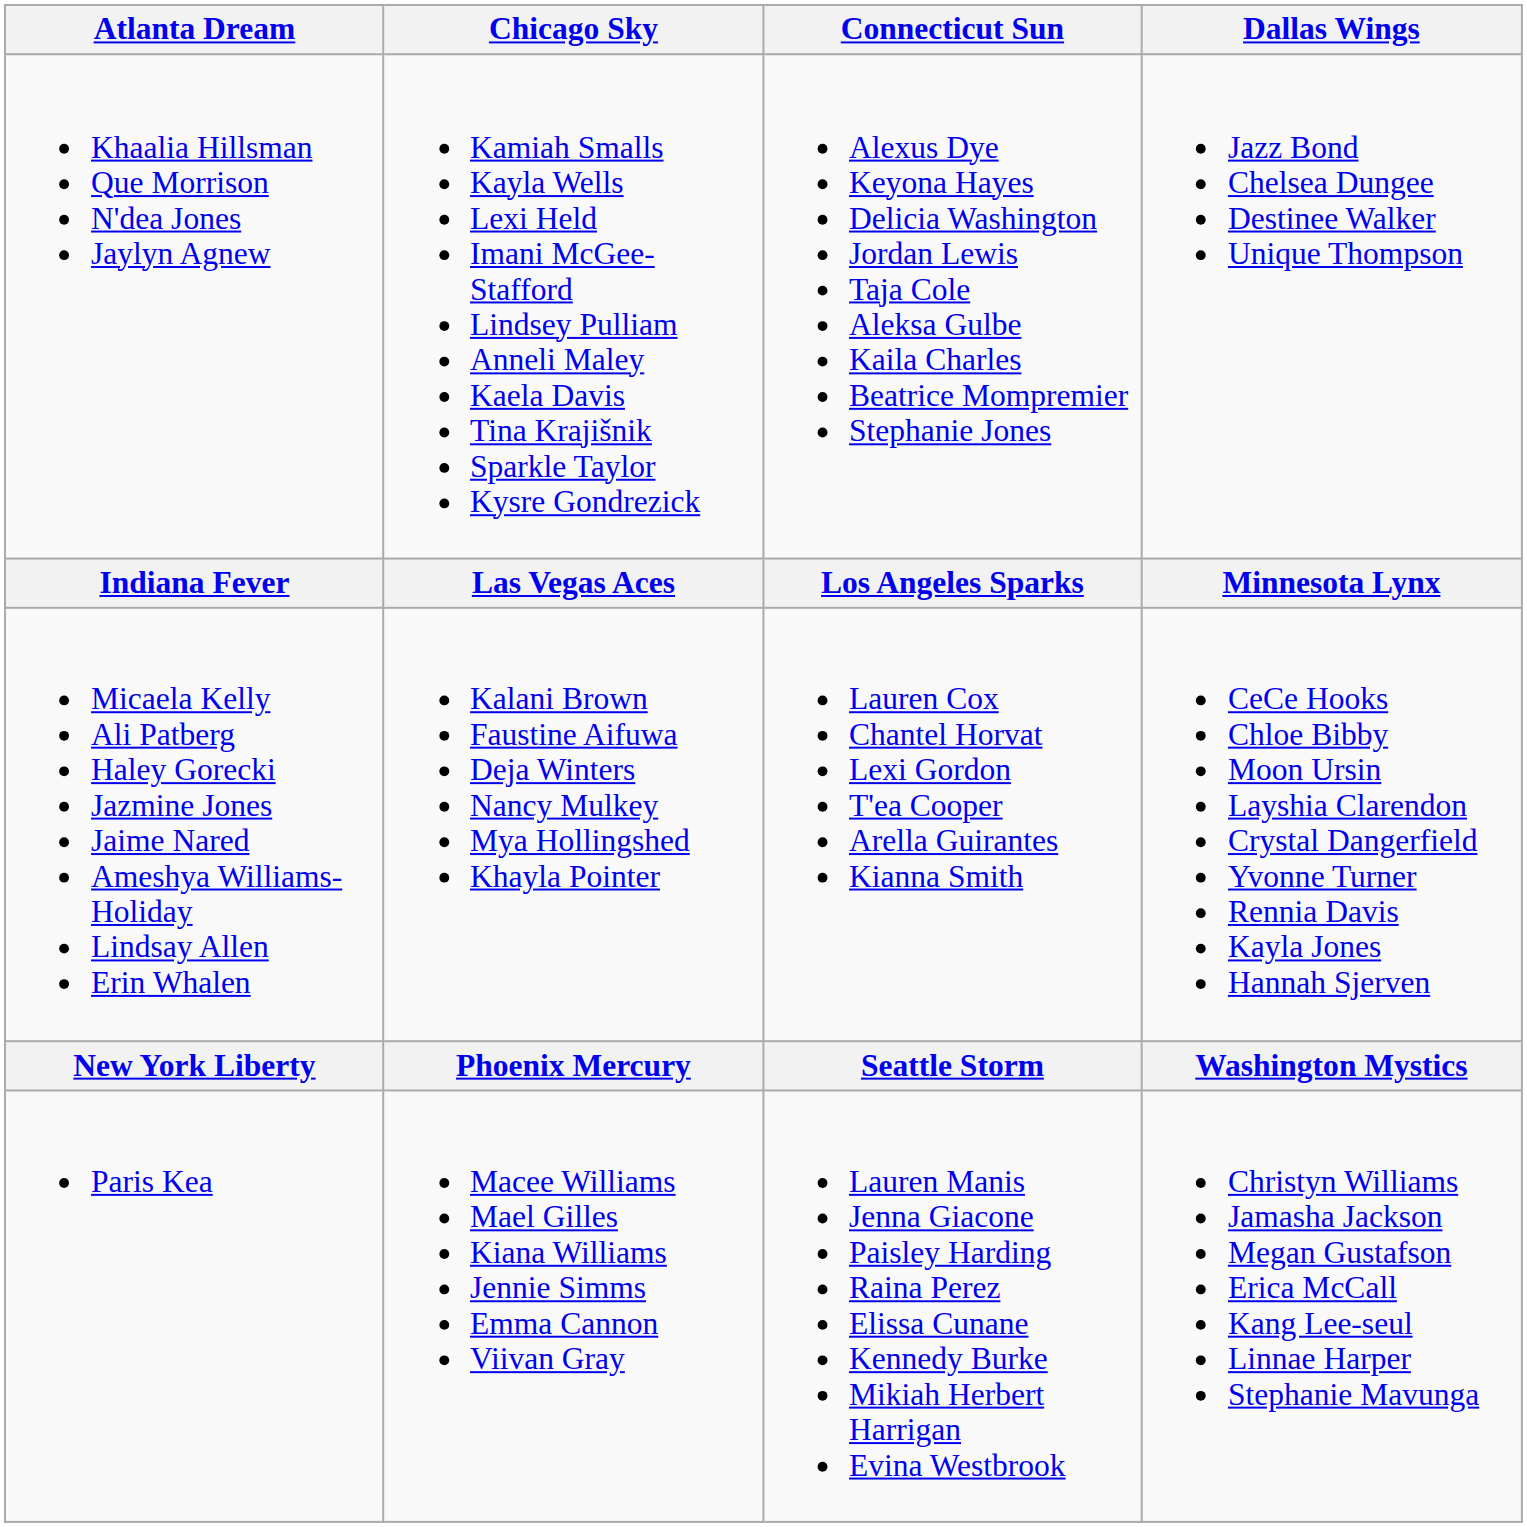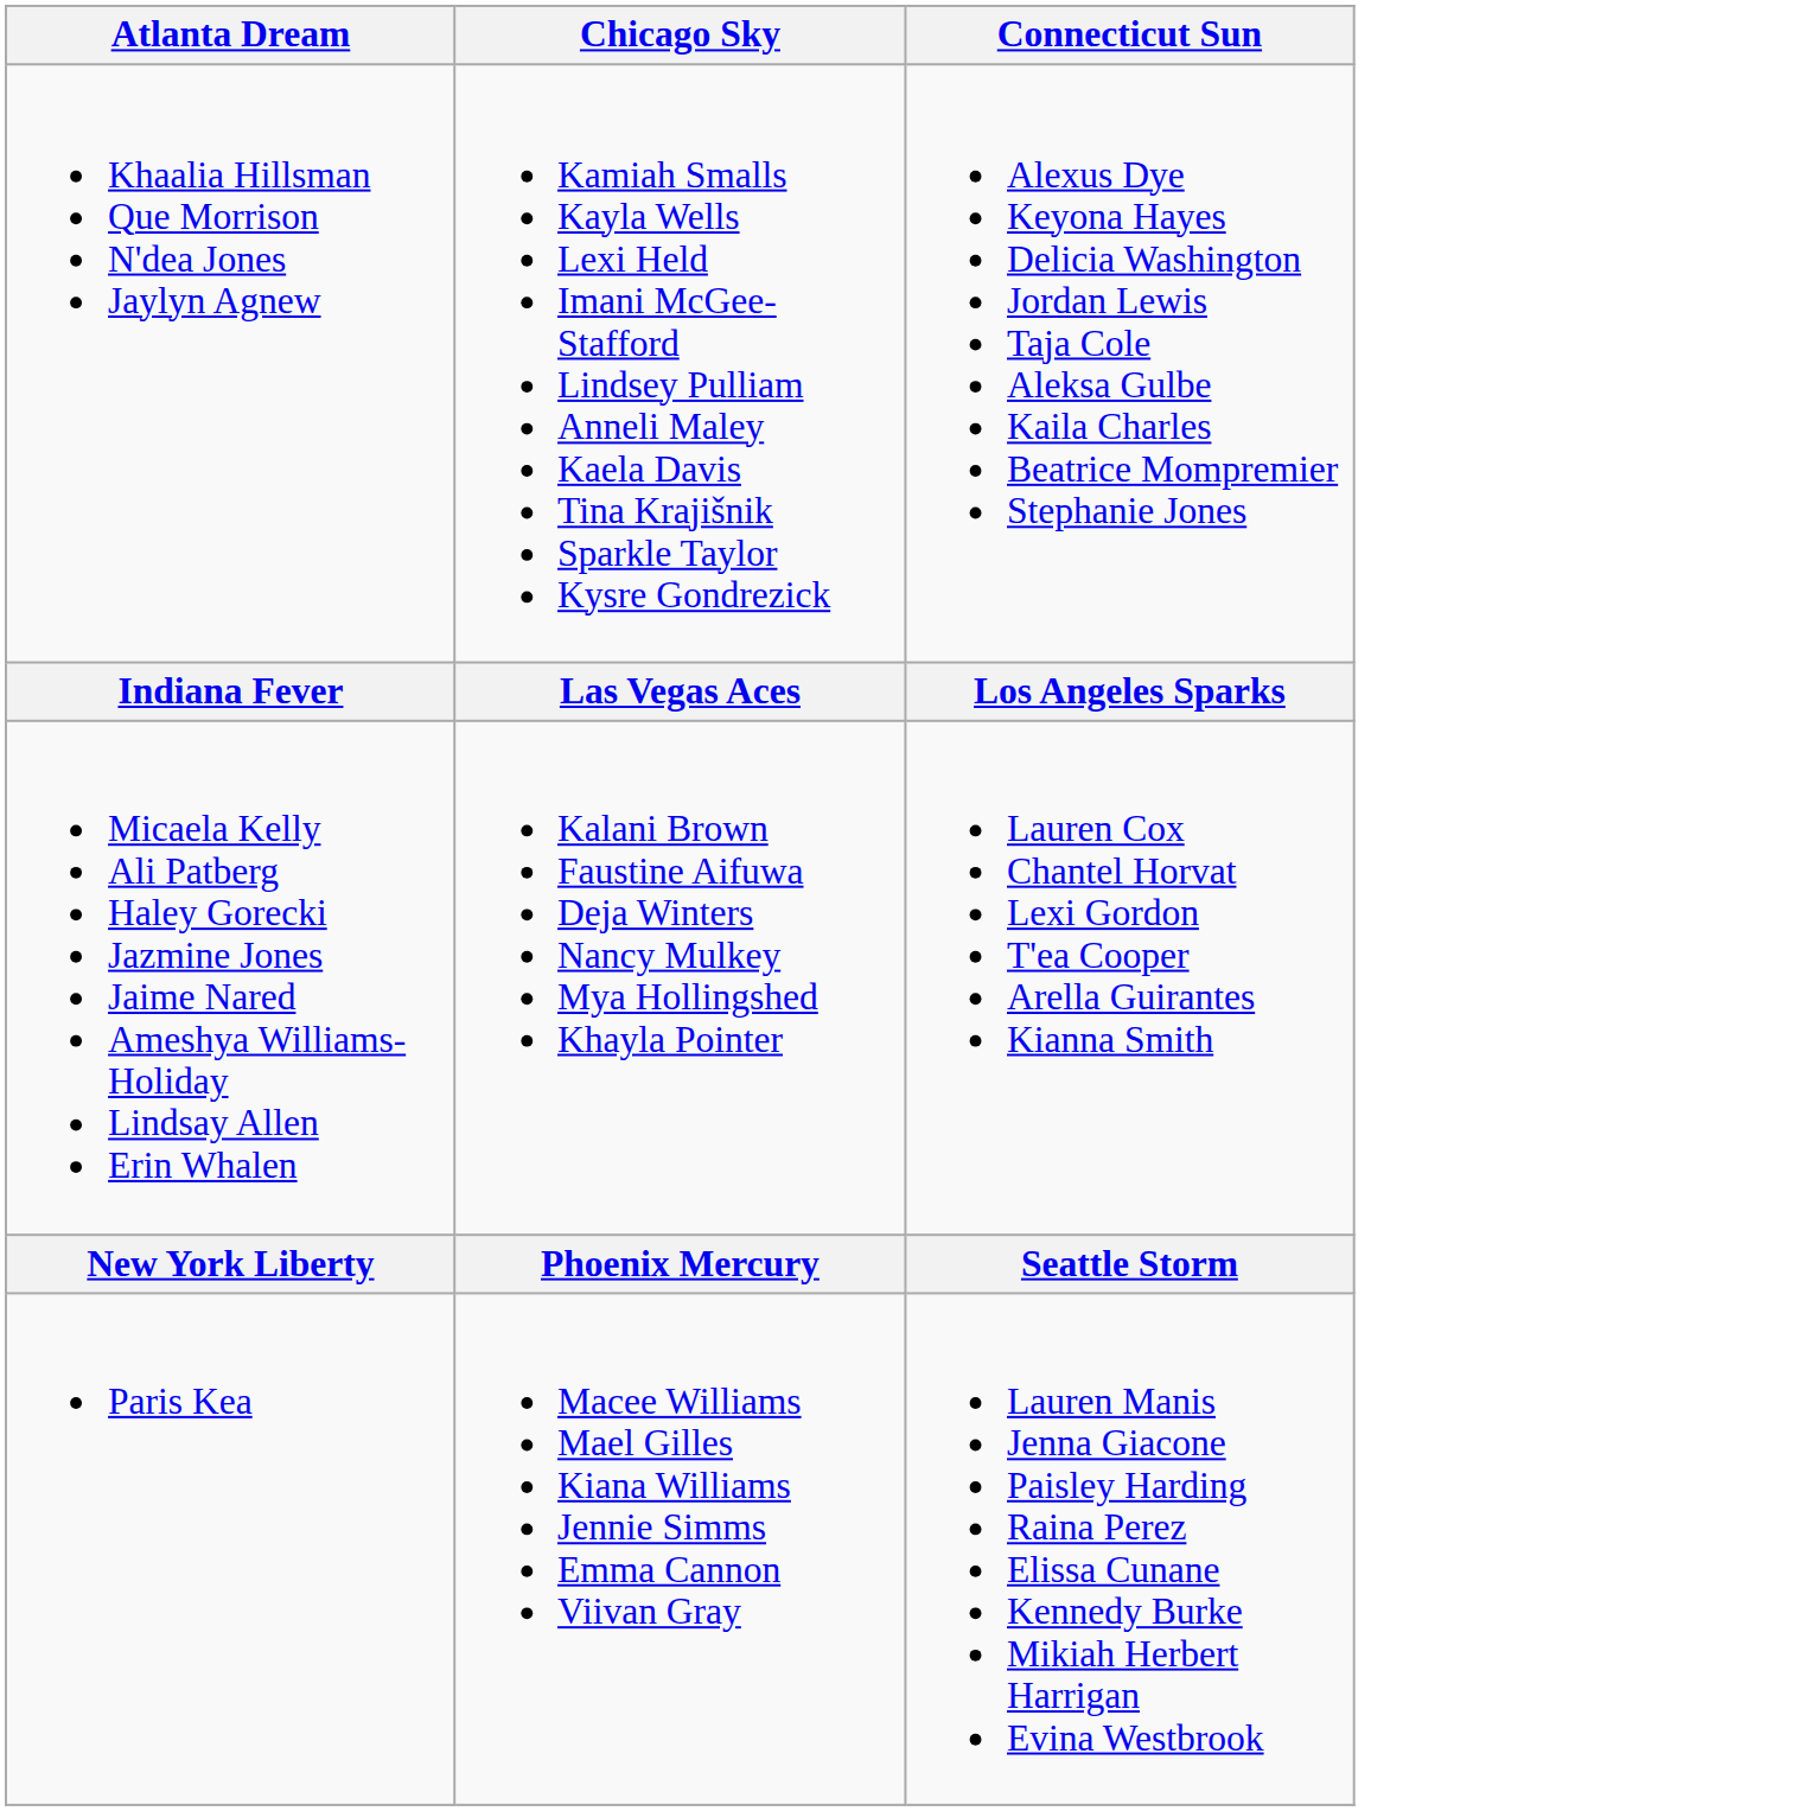- column: Dallas Wings | Jazz Bond Chelsea Dungee Destinee Walker Unique Thompson | Minnesota Lynx | CeCe Hooks Chloe Bibby Moon Ursin Layshia Clarendon Crystal Dangerfield Yvonne Turner Rennia Davis Kayla Jones Hannah Sjerven | Washington Mystics | Christyn Williams Jamasha Jackson Megan Gustafson Erica McCall Kang Lee-seul Linnae Harper Stephanie Mavunga
